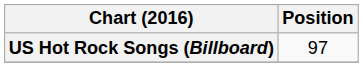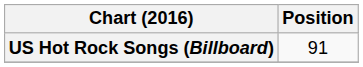US Hot Rock Songs (Billboard) | Position: 97 -> 91
